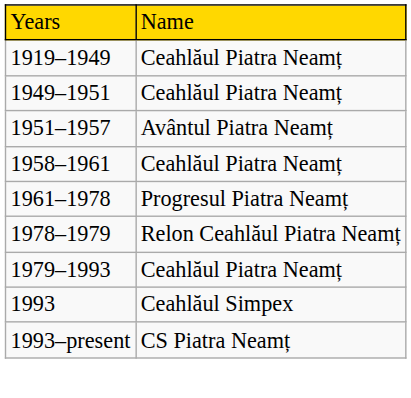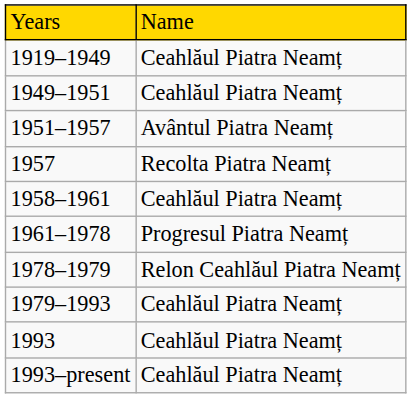+ row: 1957 | Recolta Piatra Neamț
1993 | column 2: Ceahlăul Simpex -> Ceahlăul Piatra Neamț
1993–present | column 2: CS Piatra Neamț -> Ceahlăul Piatra Neamț
